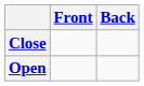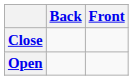columns swapped: Front <-> Back
